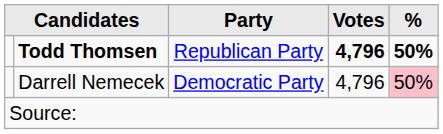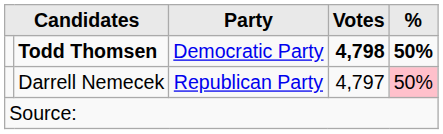Todd Thomsen | Party: Republican Party -> Democratic Party
Todd Thomsen | Votes: 4,796 -> 4,798
Darrell Nemecek | Party: Democratic Party -> Republican Party
Darrell Nemecek | Votes: 4,796 -> 4,797
